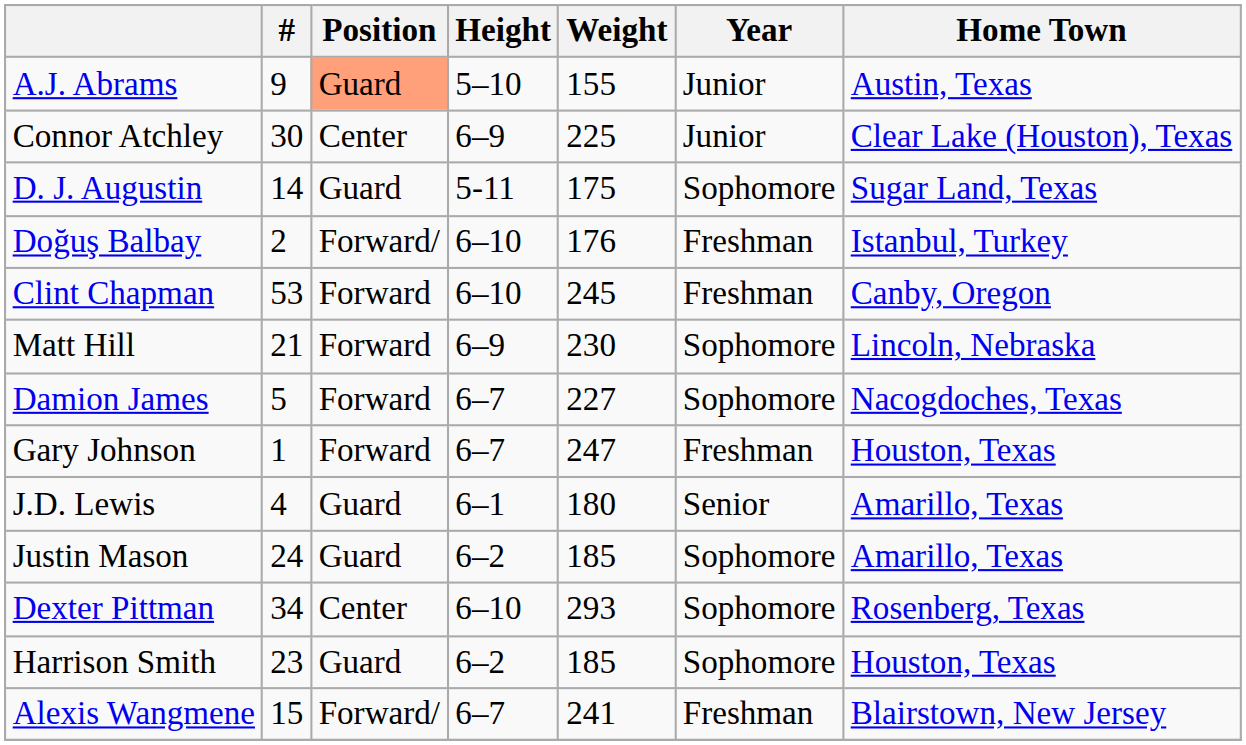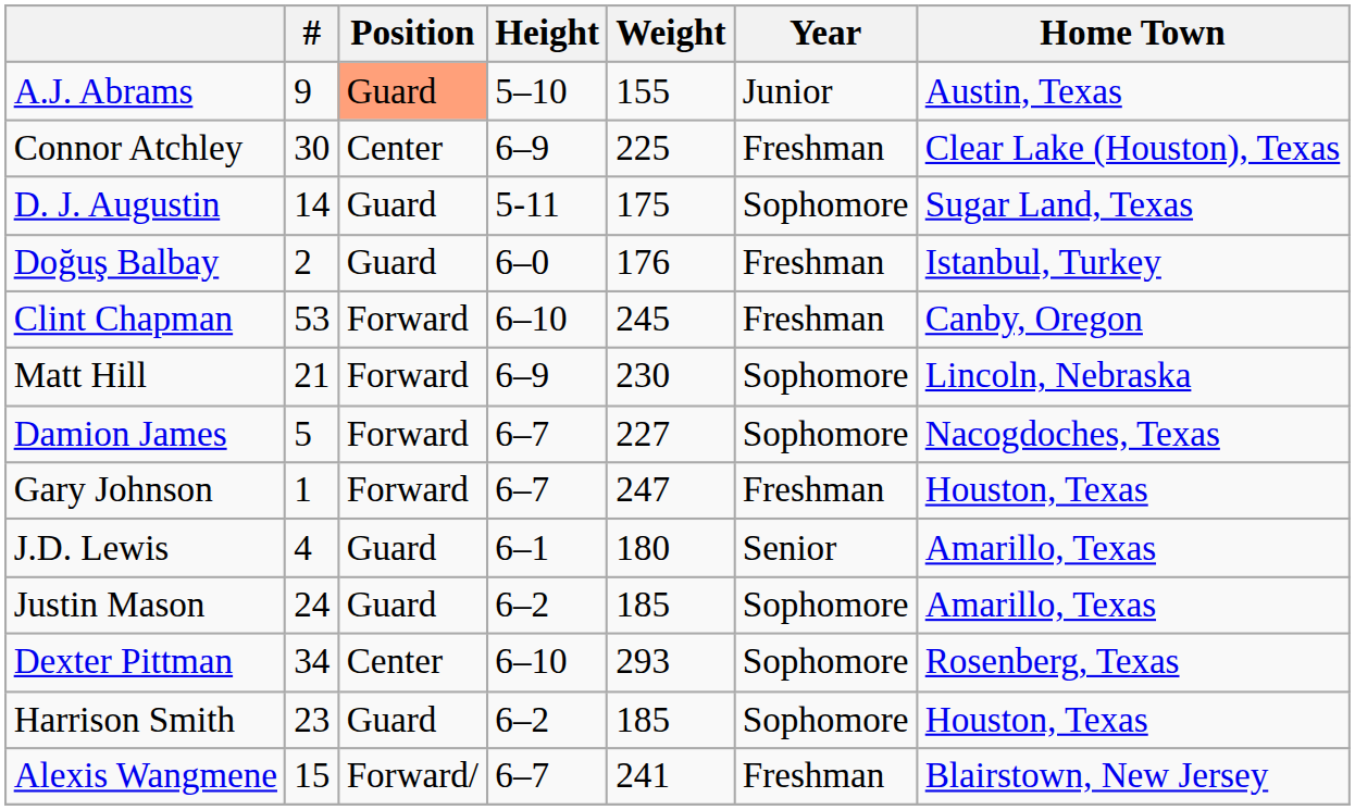Connor Atchley | Year: Junior -> Freshman
Doğuş Balbay | Position: Forward/ -> Guard
Doğuş Balbay | Height: 6–10 -> 6–0
